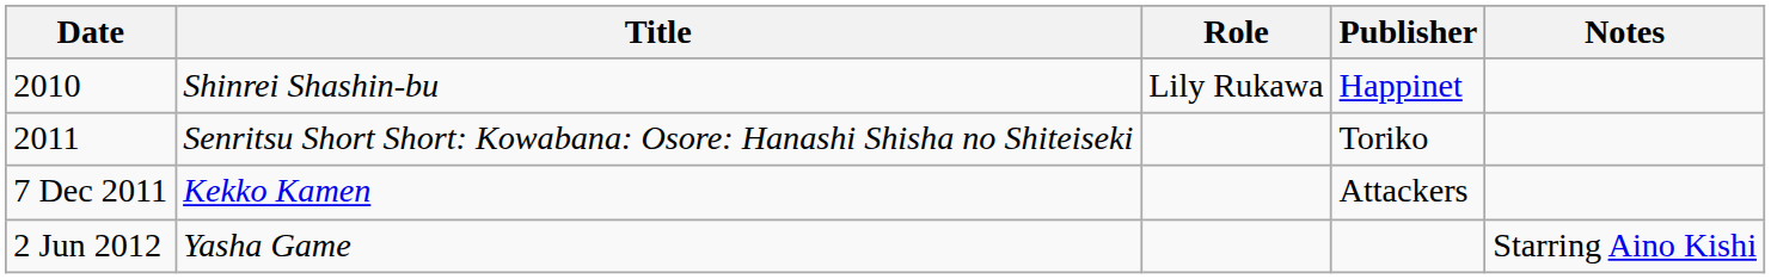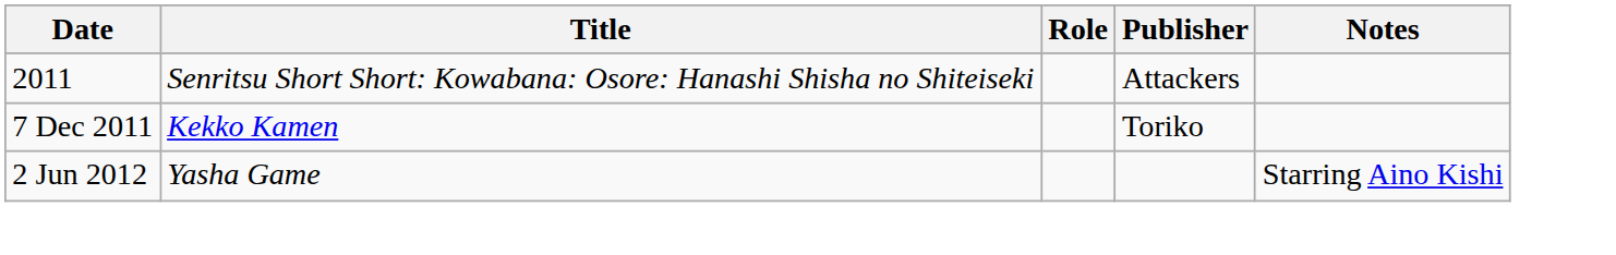- row: 2010 | Shinrei Shashin-bu | Lily Rukawa | Happinet
2011 | Publisher: Toriko -> Attackers
7 Dec 2011 | Publisher: Attackers -> Toriko
